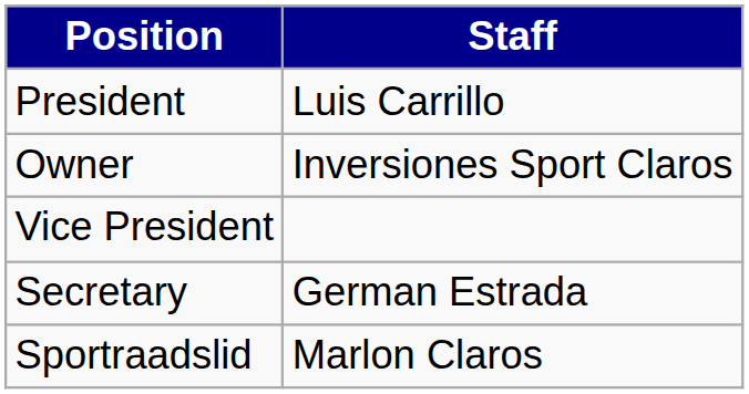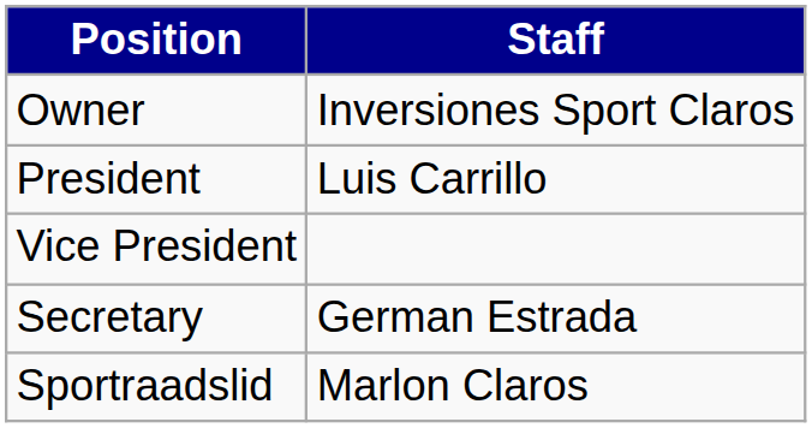rows swapped: Owner <-> President
